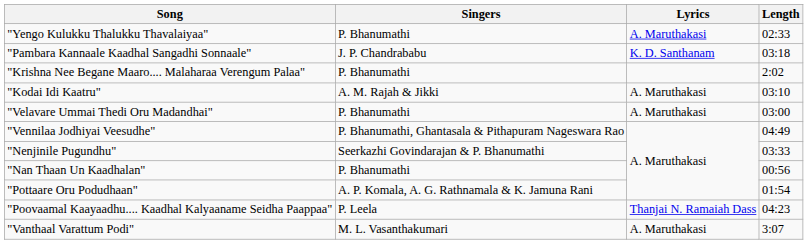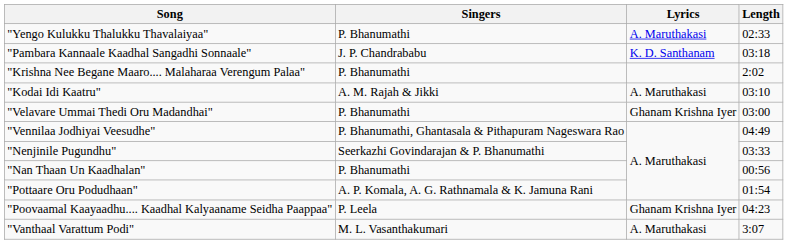"Velavare Ummai Thedi Oru Madandhai" | Lyrics: A. Maruthakasi -> Ghanam Krishna Iyer
"Poovaamal Kaayaadhu.... Kaadhal Kalyaaname Seidha Paappaa" | Lyrics: Thanjai N. Ramaiah Dass -> Ghanam Krishna Iyer
